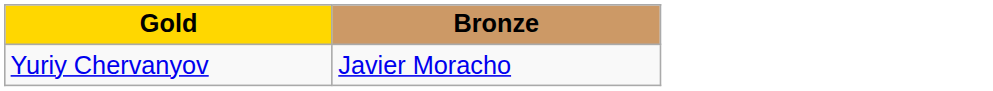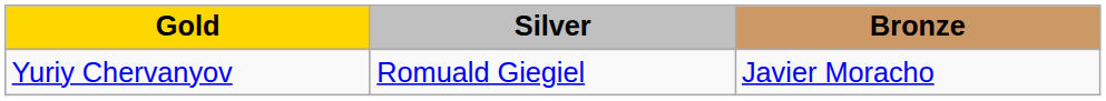+ column: Silver | Romuald Giegiel
